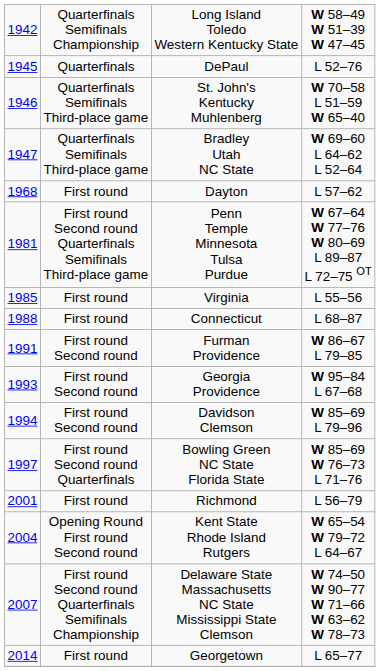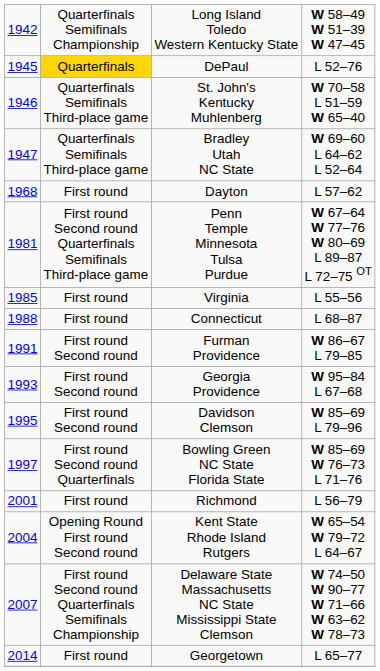DePaul | column 2: no background -> gold background
Davidson Clemson | column 1: 1994 -> 1995
